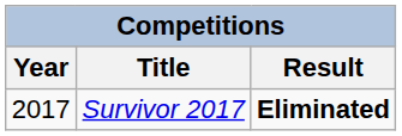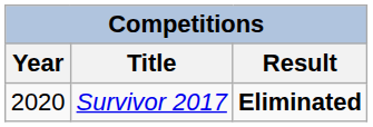Survivor 2017 | Year: 2017 -> 2020
